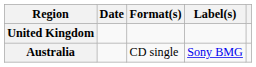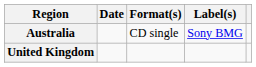rows swapped: United Kingdom <-> Australia
